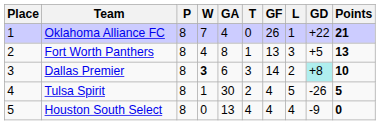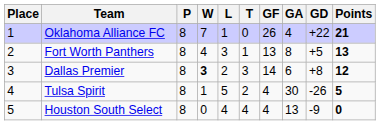columns swapped: L <-> GA
Dallas Premier | GD: paleturquoise background -> no background
Dallas Premier | Points: 10 -> 12
